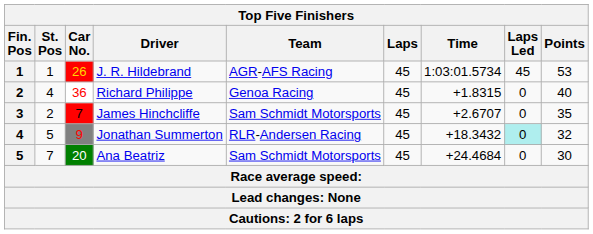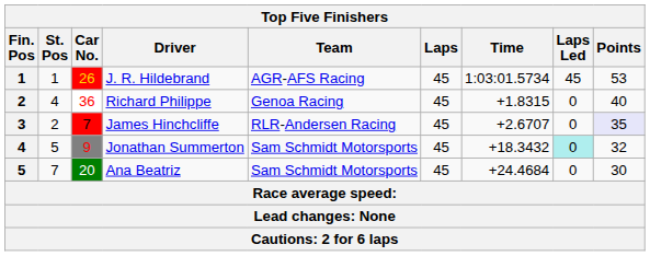James Hinchcliffe | Team: Sam Schmidt Motorsports -> RLR-Andersen Racing
James Hinchcliffe | Points: no background -> lavender background
Jonathan Summerton | Team: RLR-Andersen Racing -> Sam Schmidt Motorsports
